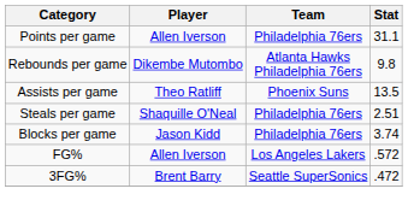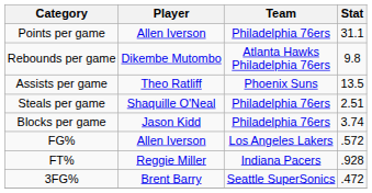+ row: FT% | Reggie Miller | Indiana Pacers | .928
